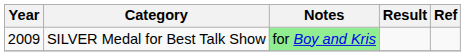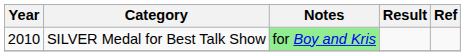SILVER Medal for Best Talk Show | Year: 2009 -> 2010
